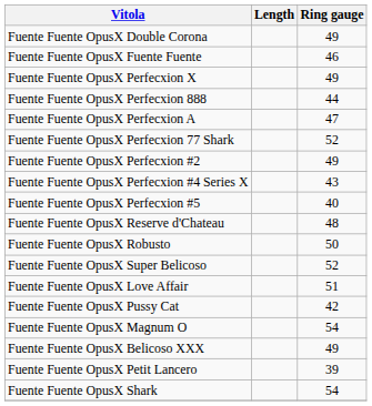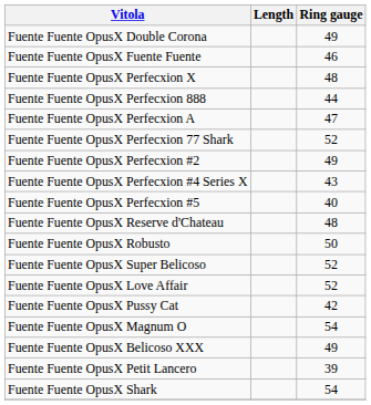Fuente Fuente OpusX Perfecxion X | Ring gauge: 49 -> 48
Fuente Fuente OpusX Love Affair | Ring gauge: 51 -> 52
